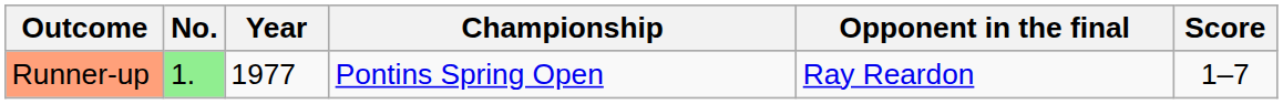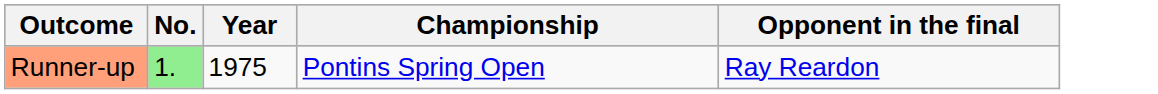- column: Score | 1–7
Runner-up | Year: 1977 -> 1975
